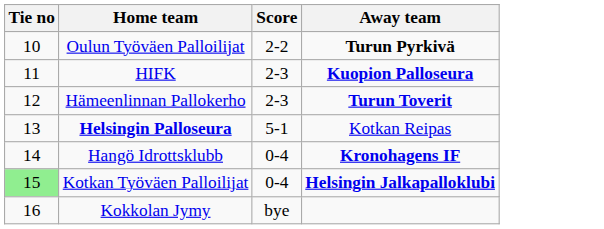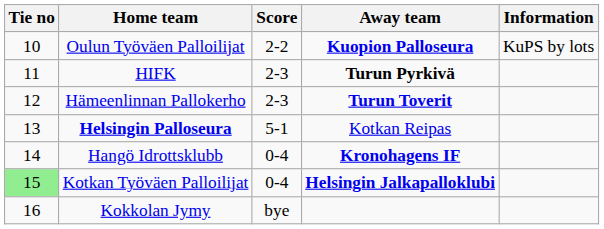+ column: Information | KuPS by lots
Oulun Työväen Palloilijat | Away team: Turun Pyrkivä -> Kuopion Palloseura
HIFK | Away team: Kuopion Palloseura -> Turun Pyrkivä
